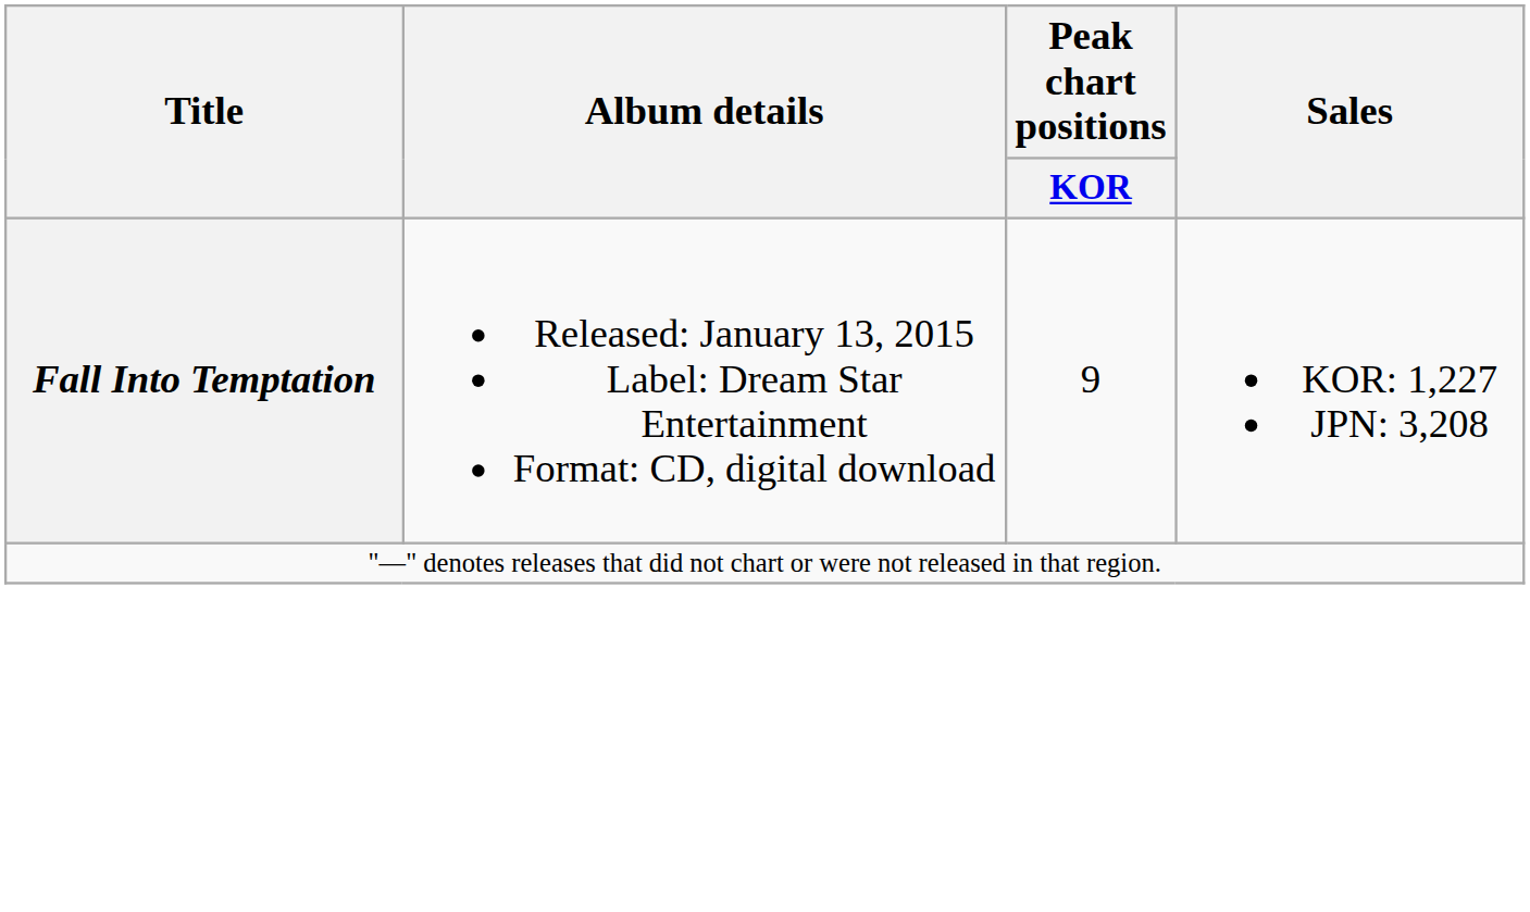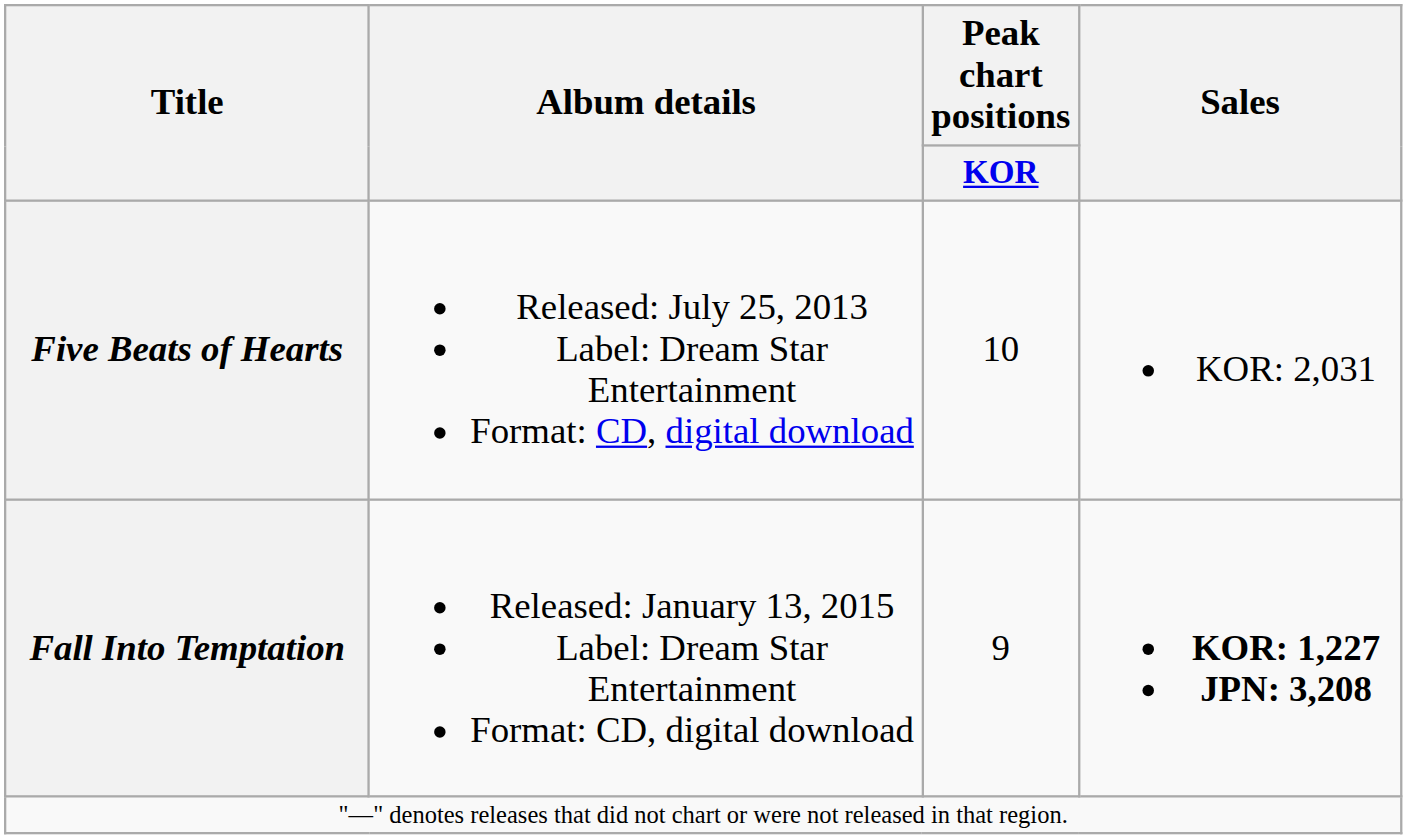+ row: Five Beats of Hearts | Released: July 25, 2013 Label: Dream Star Entertainment Format: CD, digital download | 10 | KOR: 2,031
Fall Into Temptation | Sales: normal -> bold
